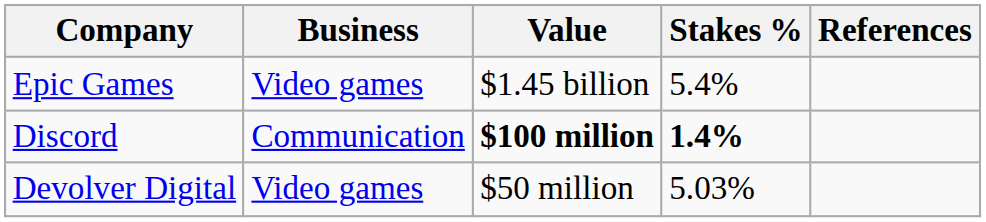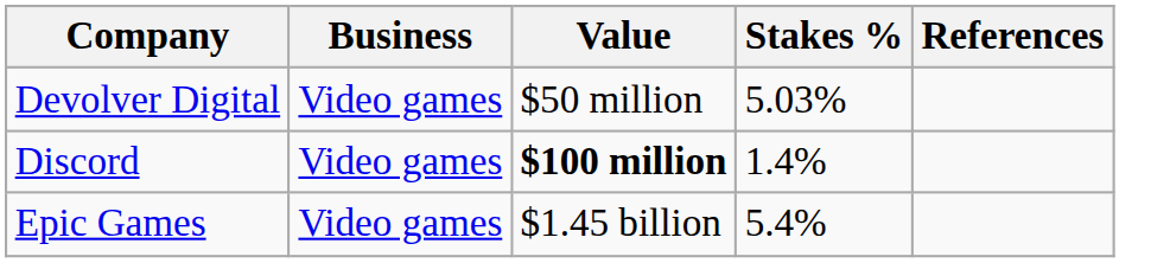rows swapped: Epic Games <-> Devolver Digital
Discord | Business: Communication -> Video games
Discord | Stakes %: bold -> normal
